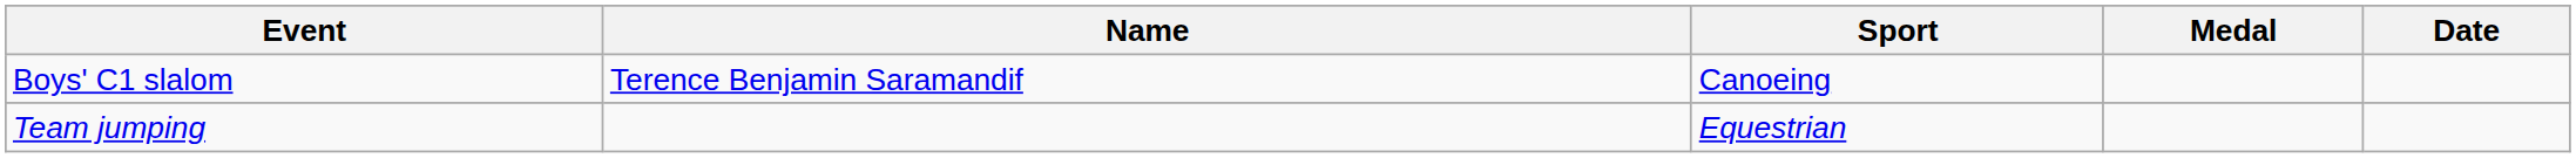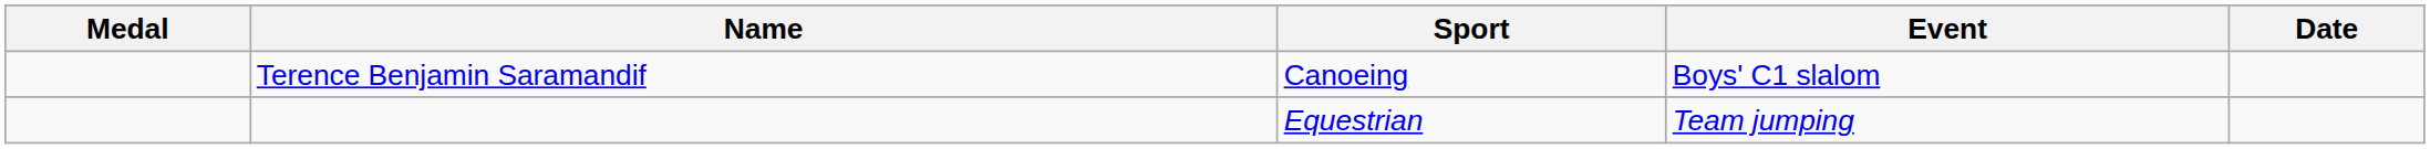columns swapped: Medal <-> Event
